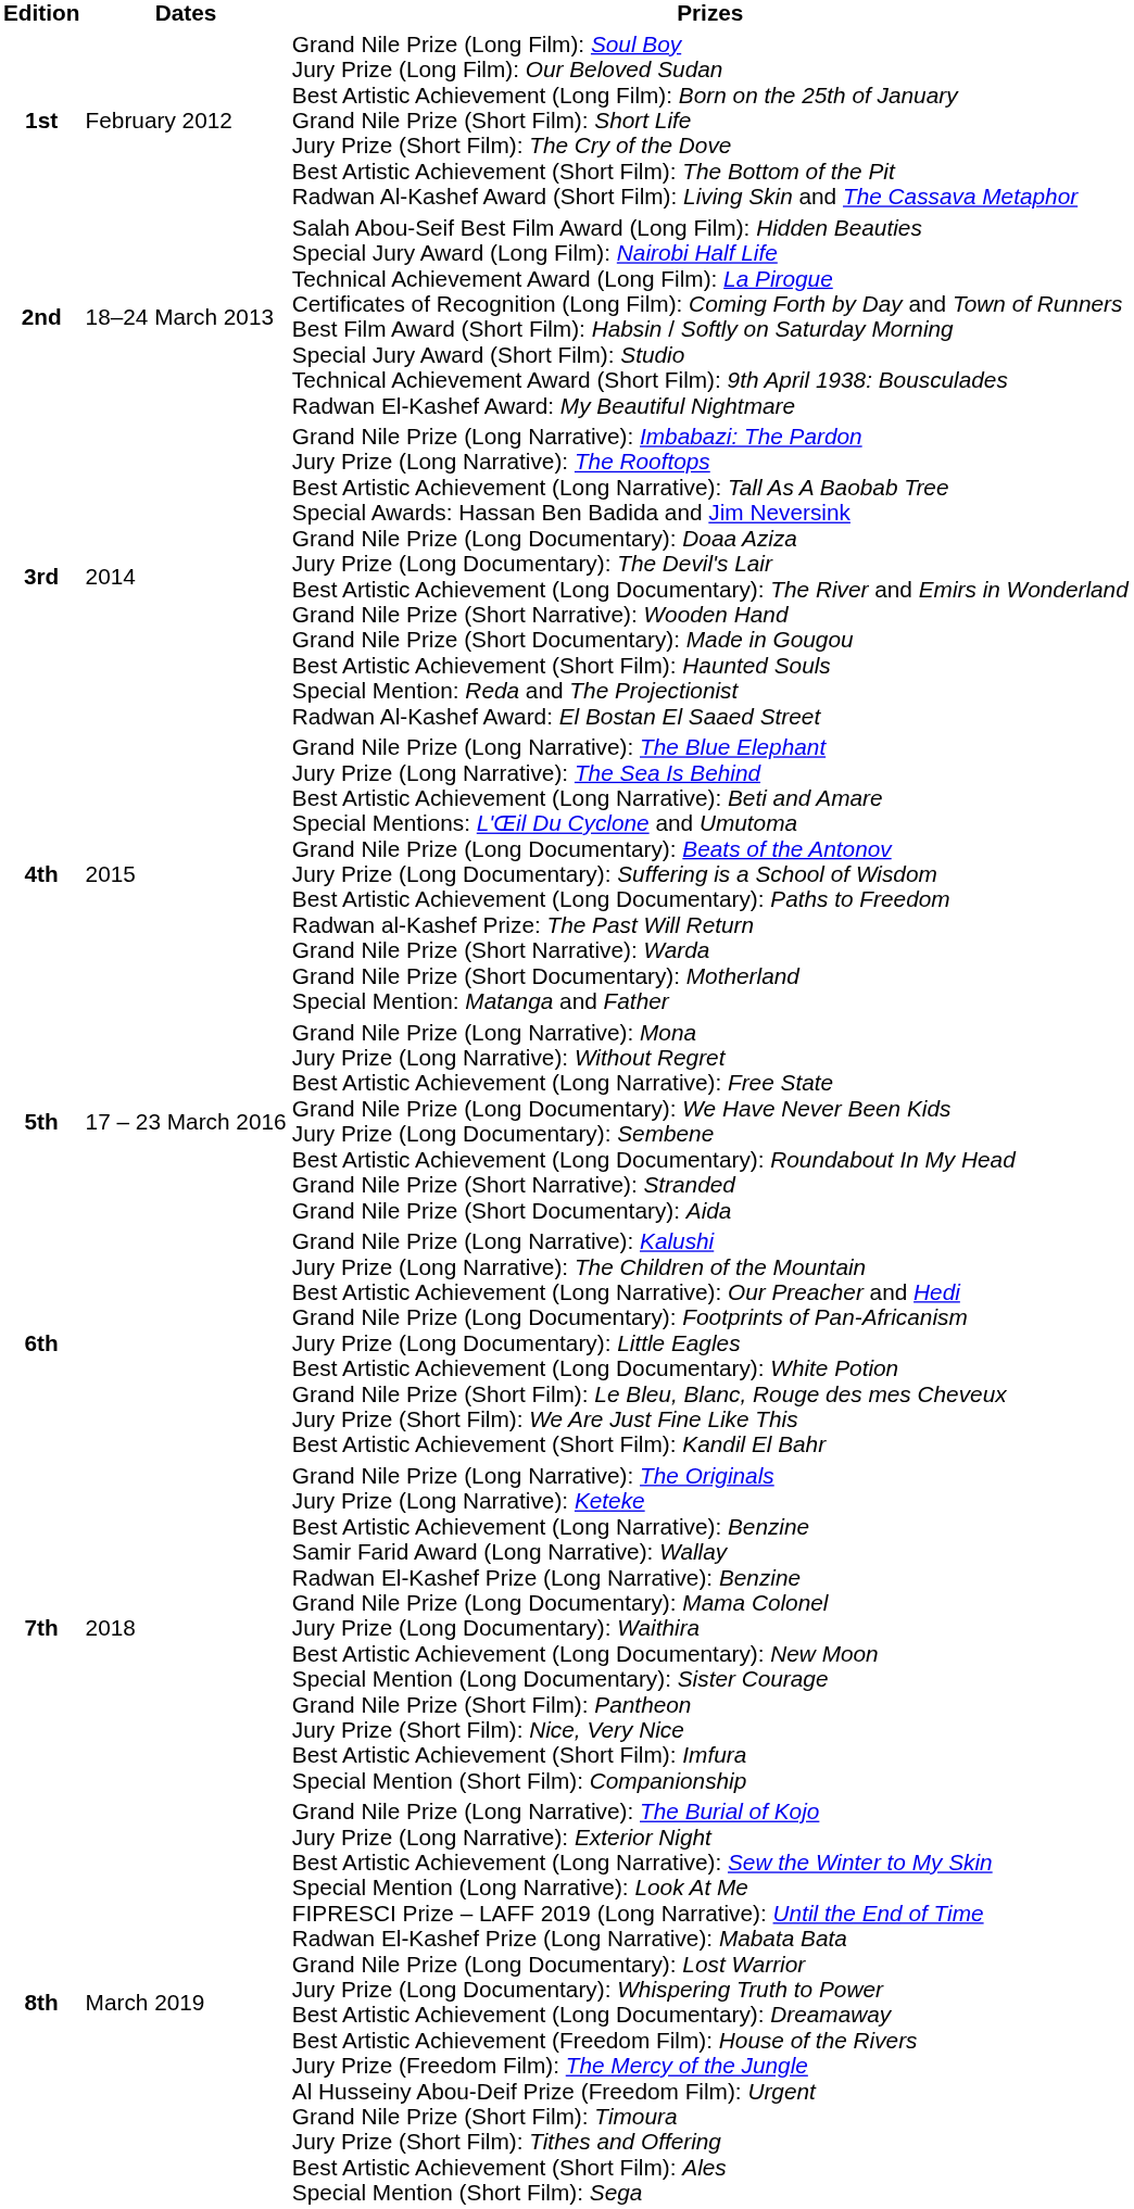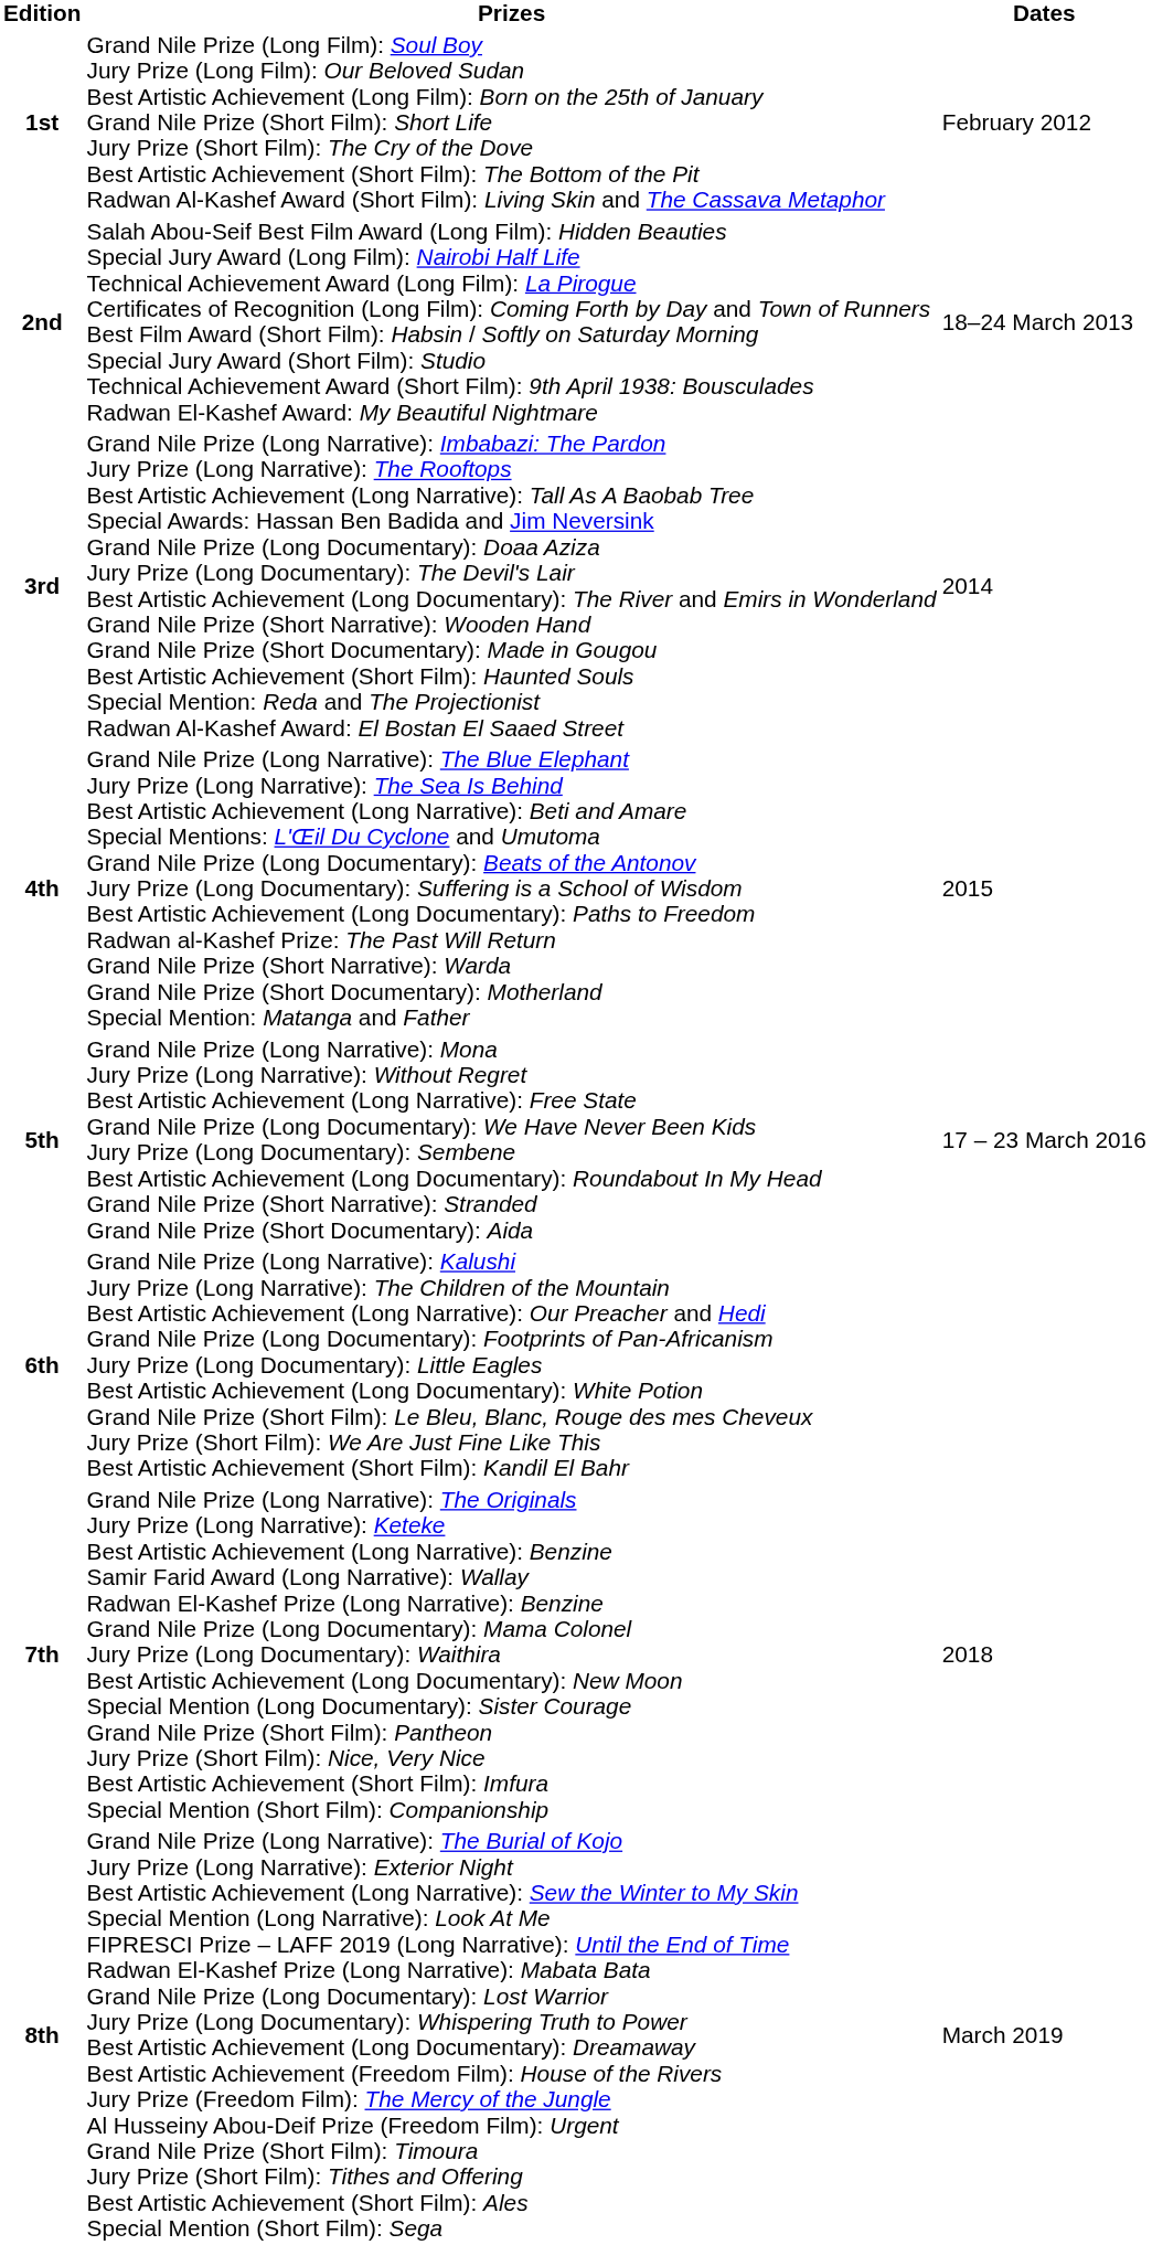columns swapped: Dates <-> Prizes
